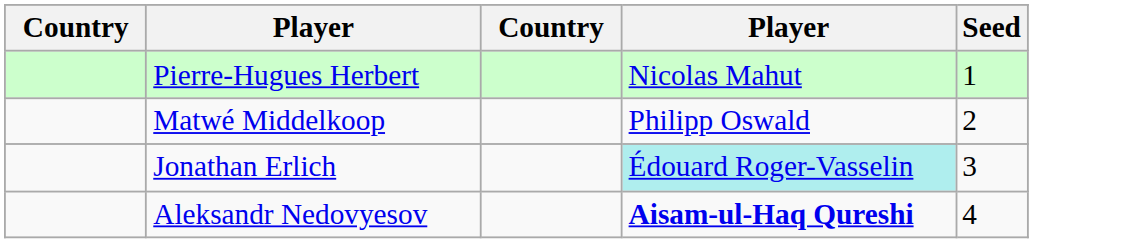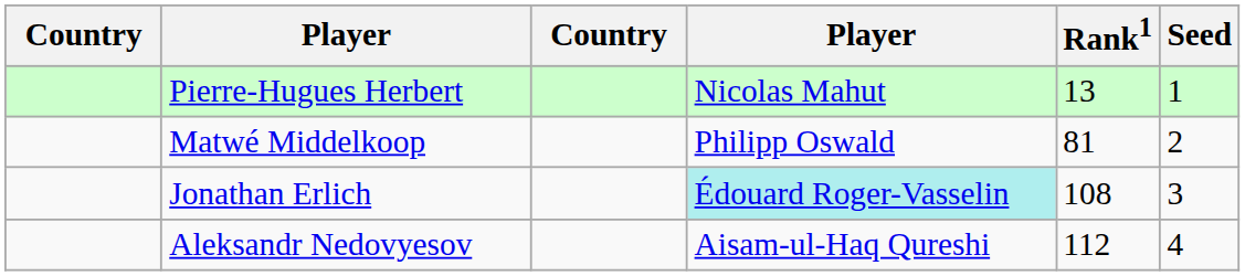+ column: Rank1 | 13 | 81 | 108 | 112
Aleksandr Nedovyesov | column 4: bold -> normal
